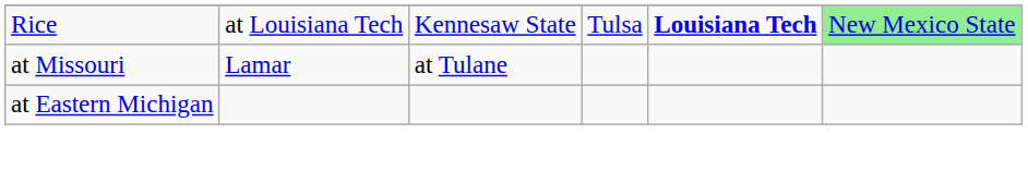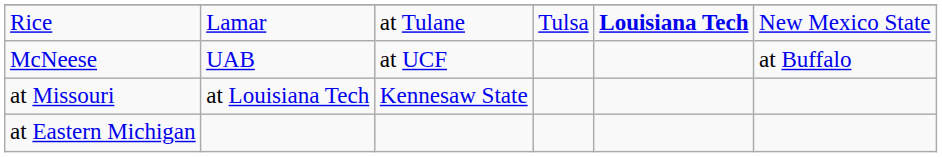Rice | column 2: at Louisiana Tech -> Lamar
Rice | column 3: Kennesaw State -> at Tulane
Rice | column 6: lightgreen background -> no background
+ row: McNeese | UAB | at UCF | at Buffalo
at Missouri | column 2: Lamar -> at Louisiana Tech
at Missouri | column 3: at Tulane -> Kennesaw State
